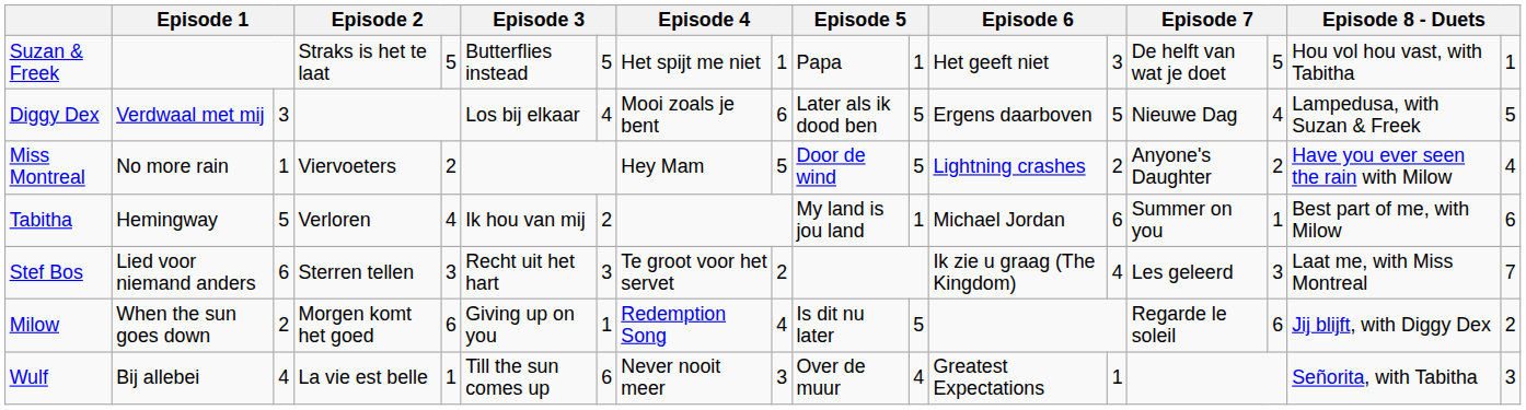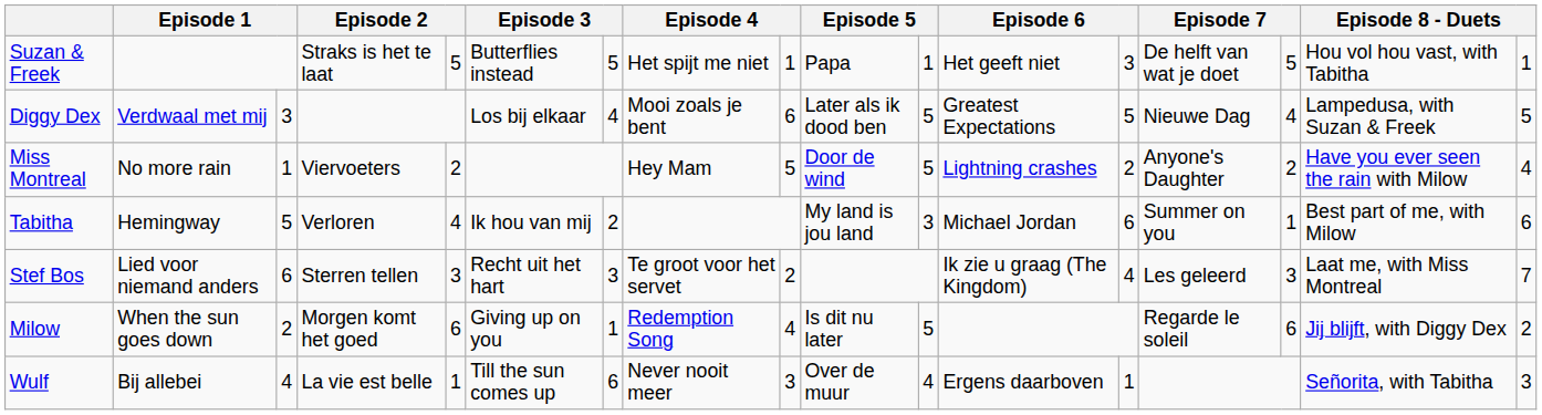Diggy Dex | column 12: Ergens daarboven -> Greatest Expectations
Tabitha | column 11: 1 -> 3
Wulf | column 12: Greatest Expectations -> Ergens daarboven
